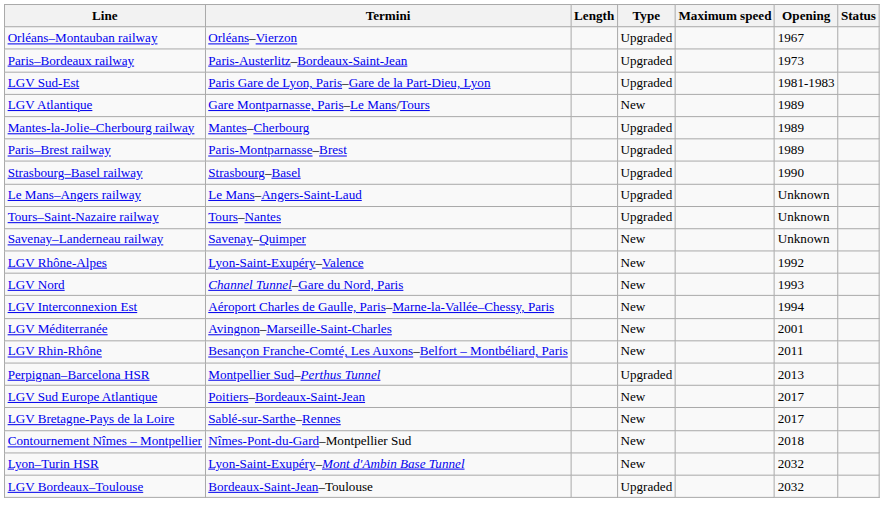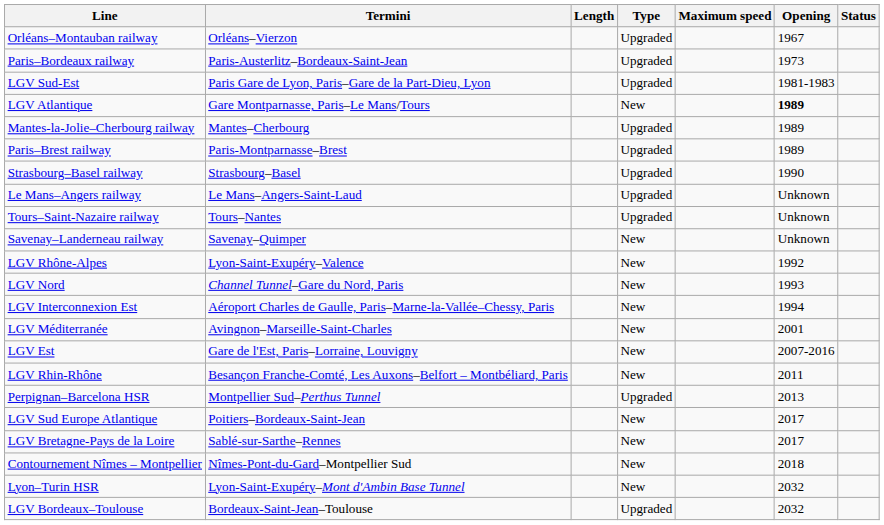LGV Atlantique | Opening: normal -> bold
+ row: LGV Est | Gare de l'Est, Paris–Lorraine, Louvigny | New | 2007-2016
